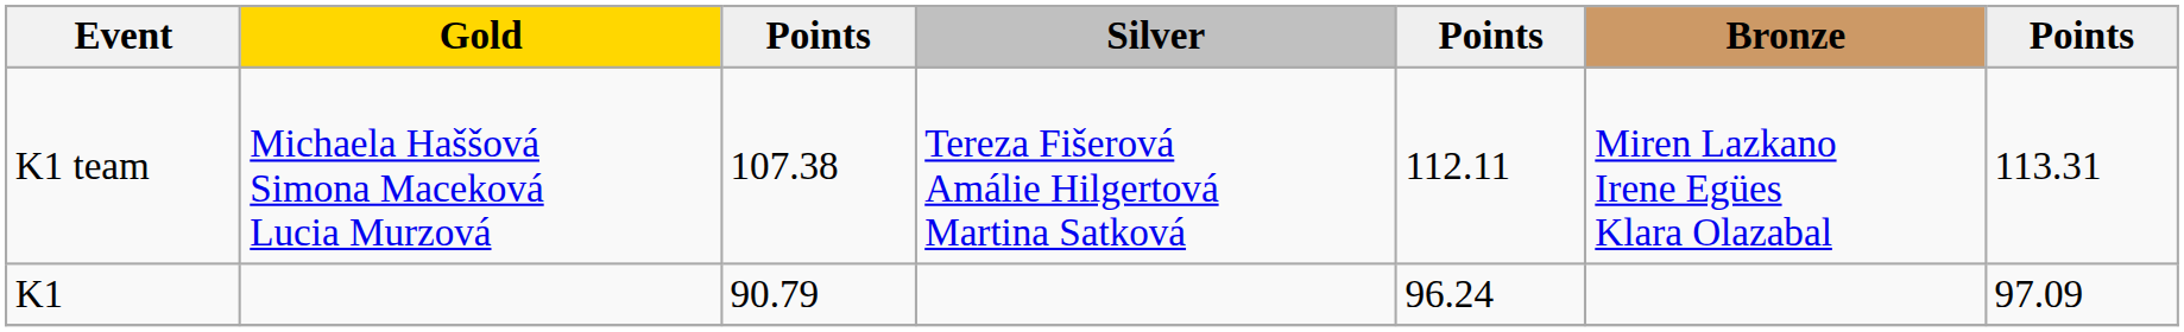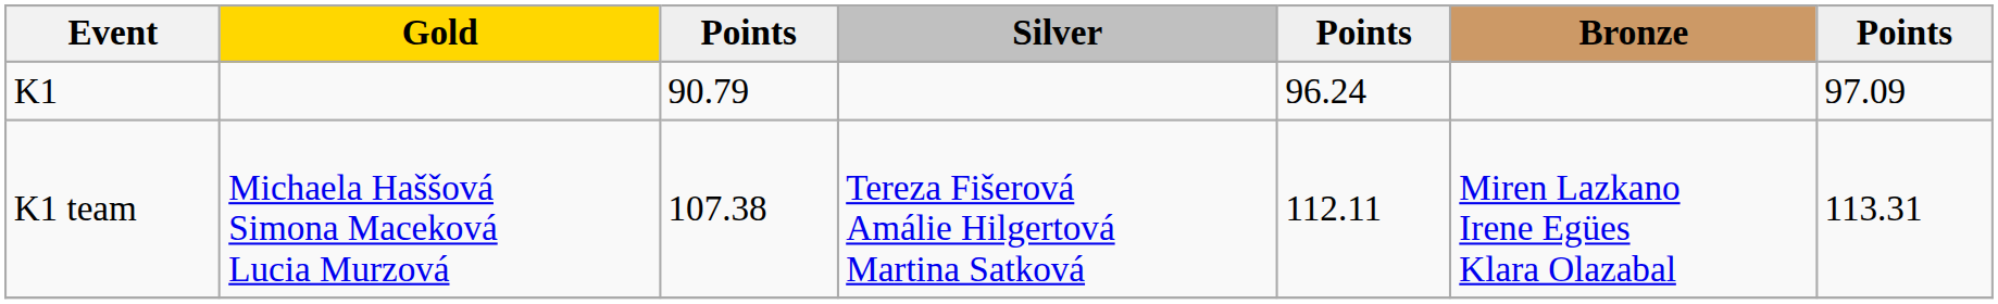rows swapped: K1 <-> K1 team
